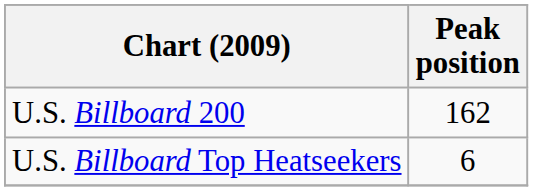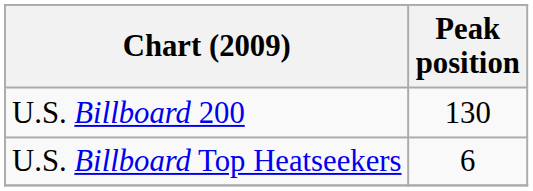U.S. Billboard 200 | Peak position: 162 -> 130
